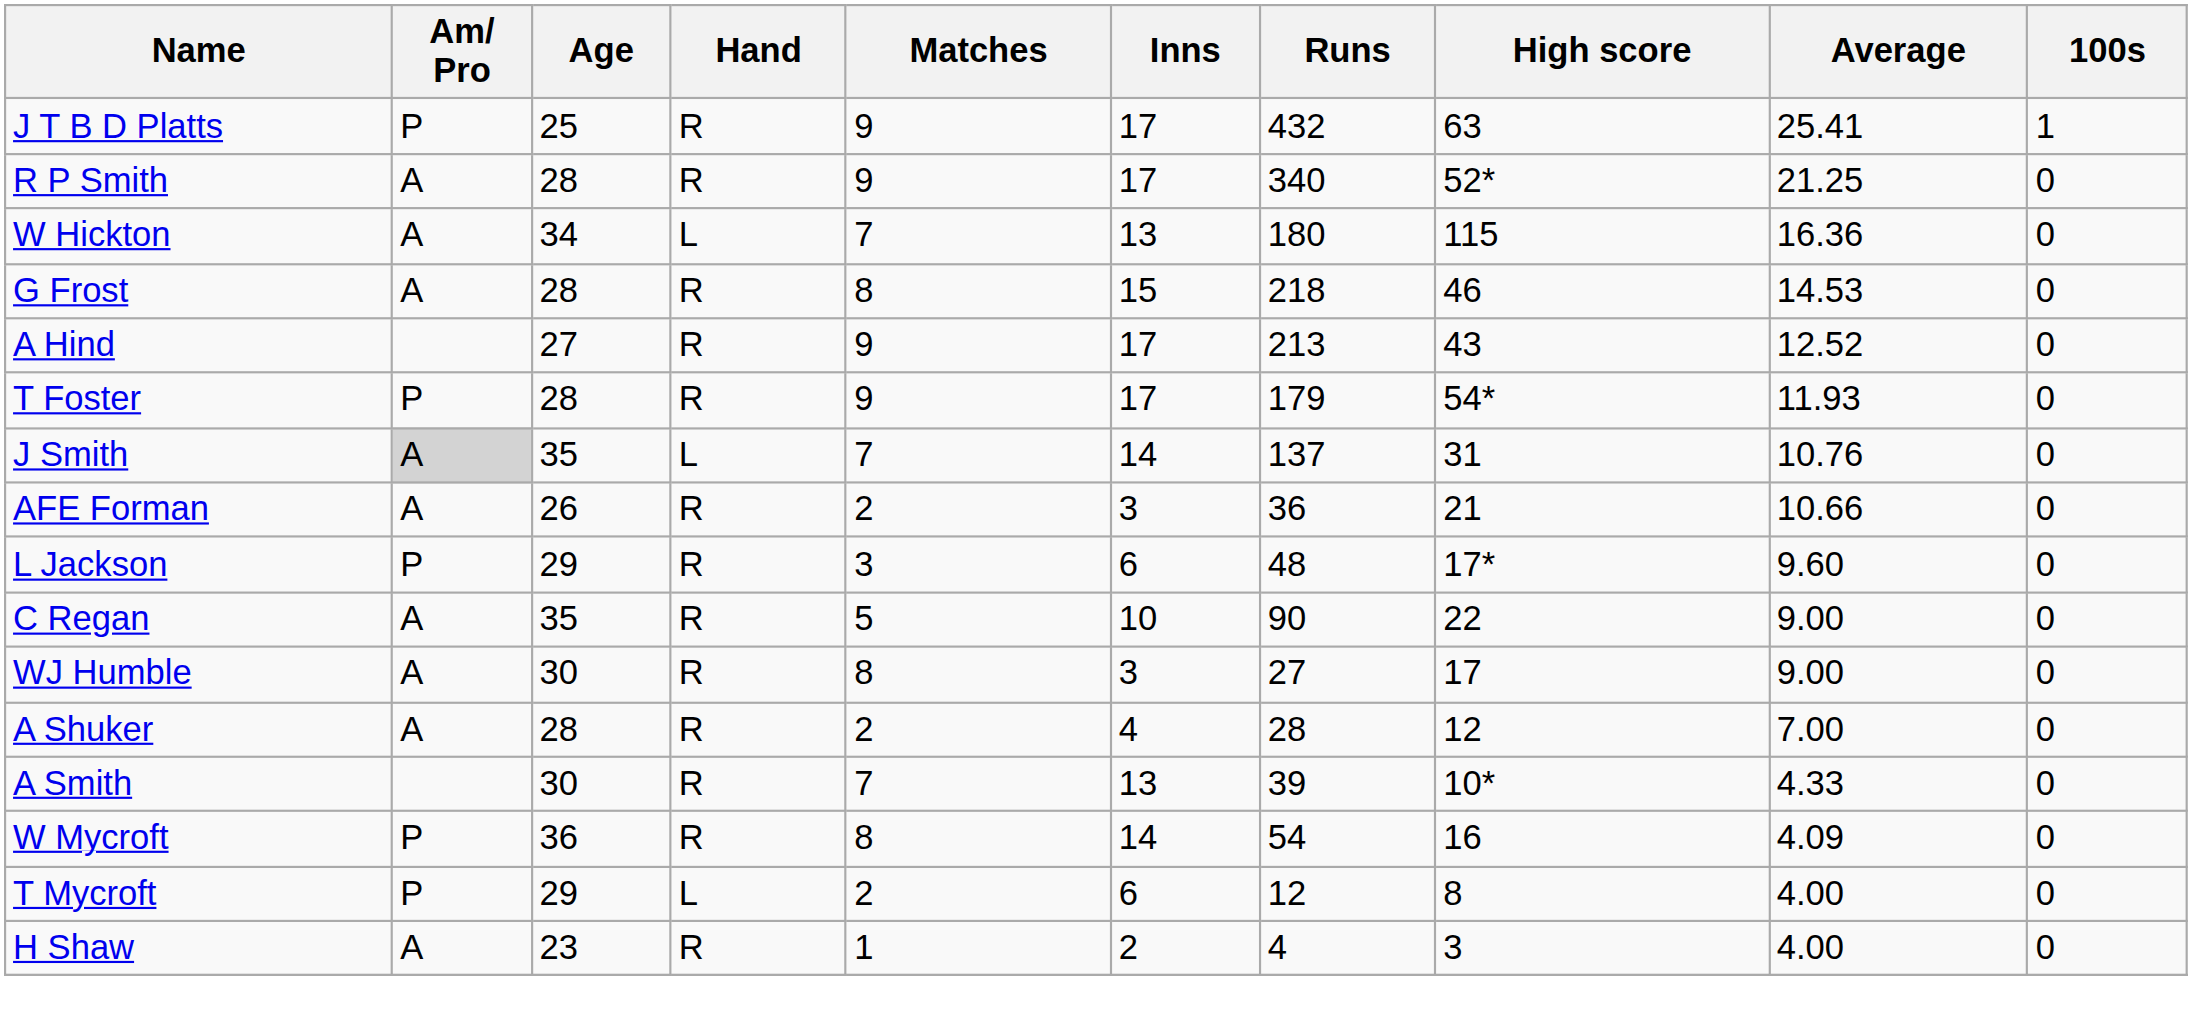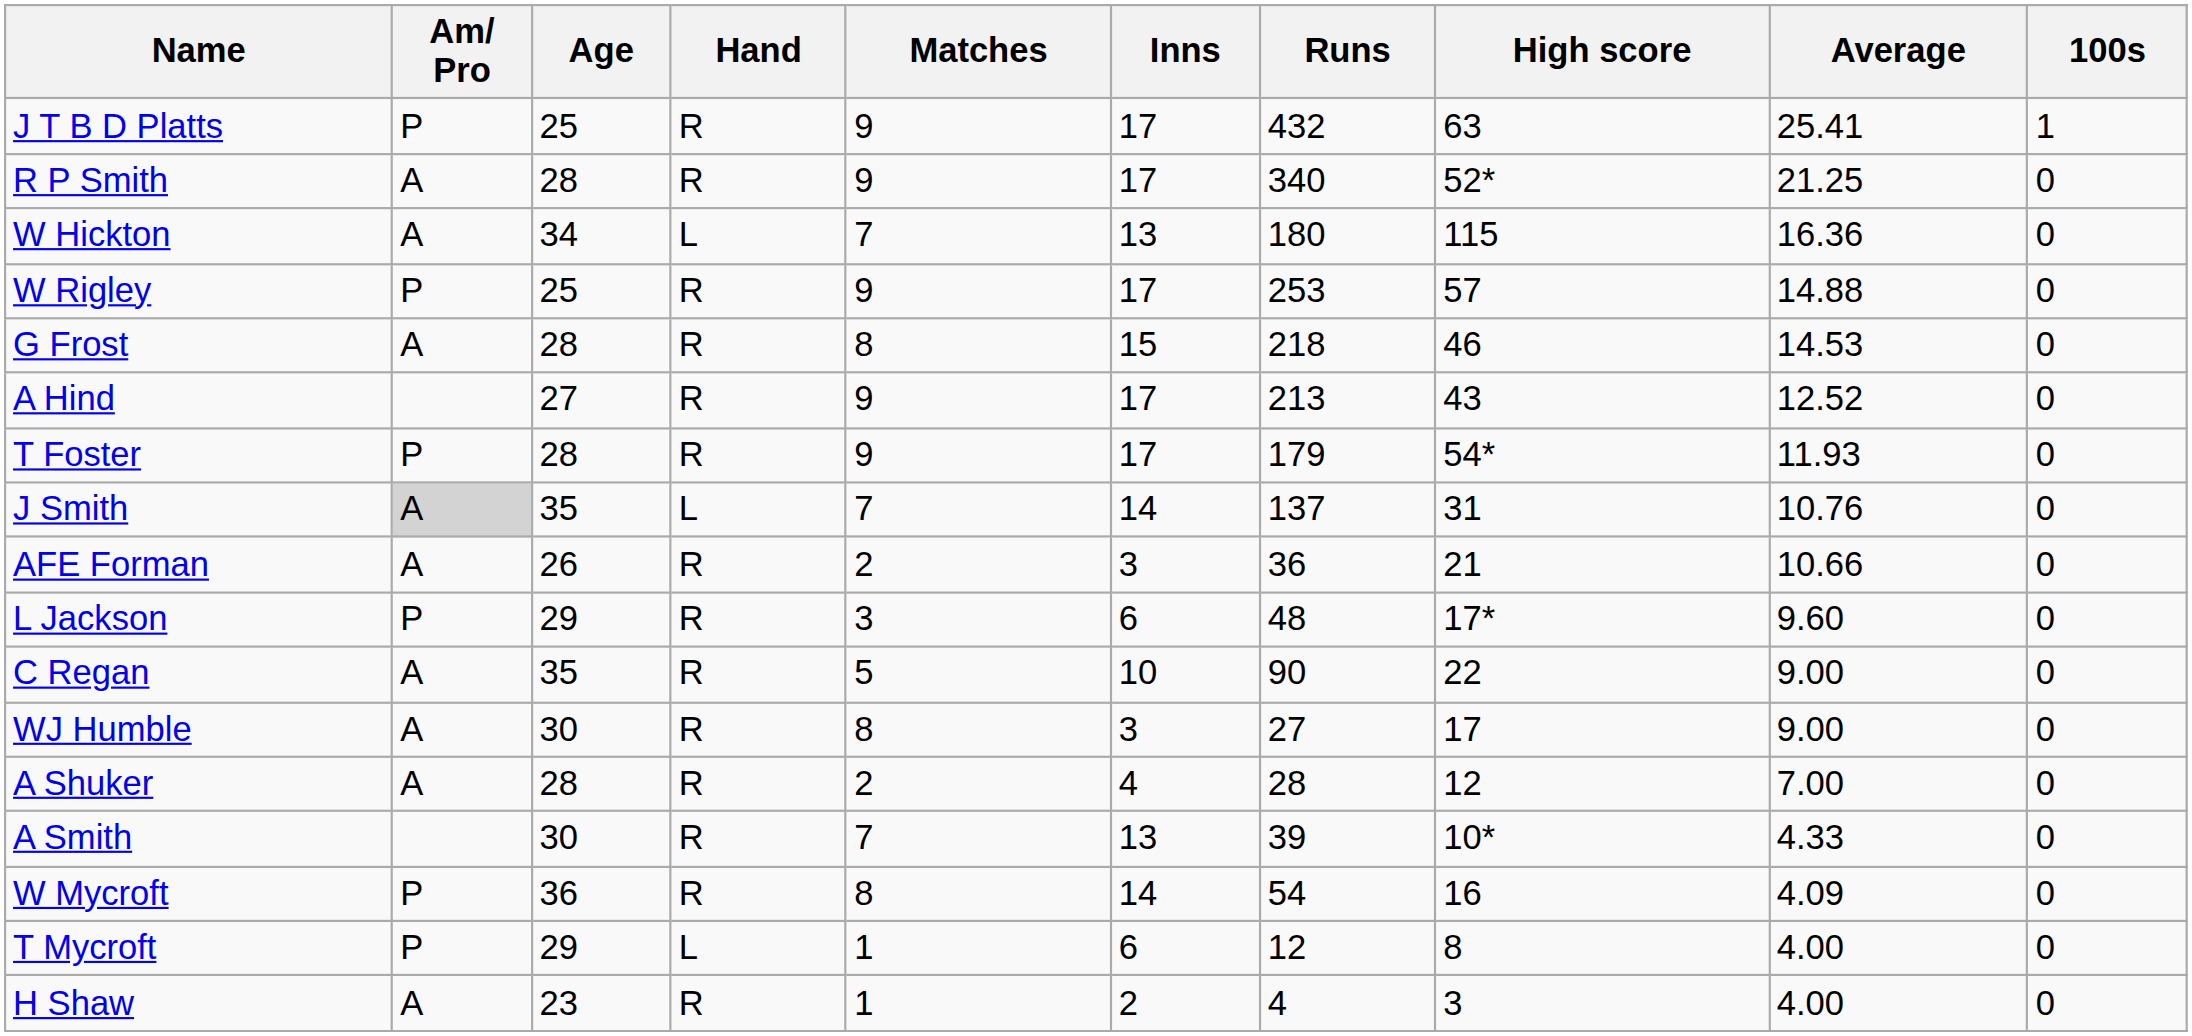+ row: W Rigley | P | 25 | R | 9 | 17 | 253 | 57 | 14.88 | 0
T Mycroft | Matches: 2 -> 1
